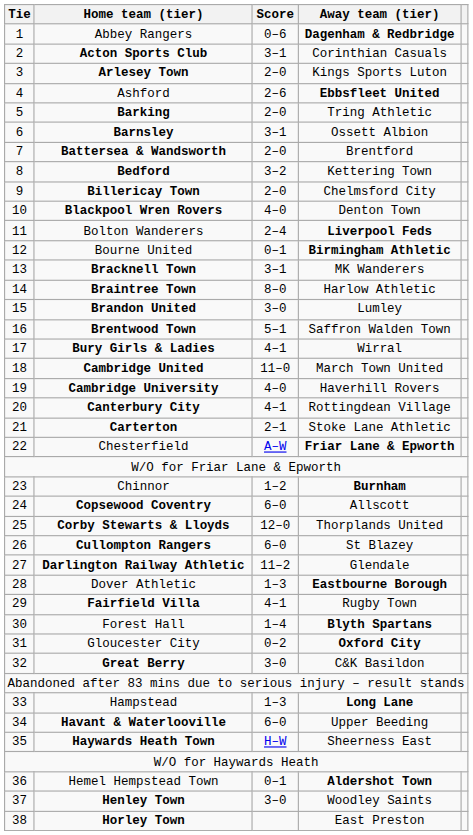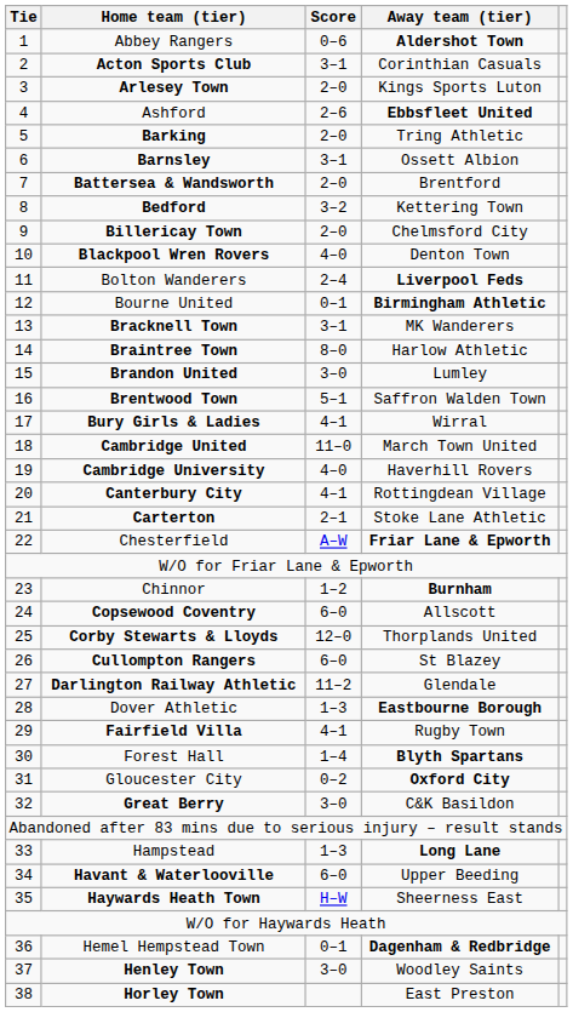Abbey Rangers | Away team (tier): Dagenham & Redbridge -> Aldershot Town
Hemel Hempstead Town | Away team (tier): Aldershot Town -> Dagenham & Redbridge
